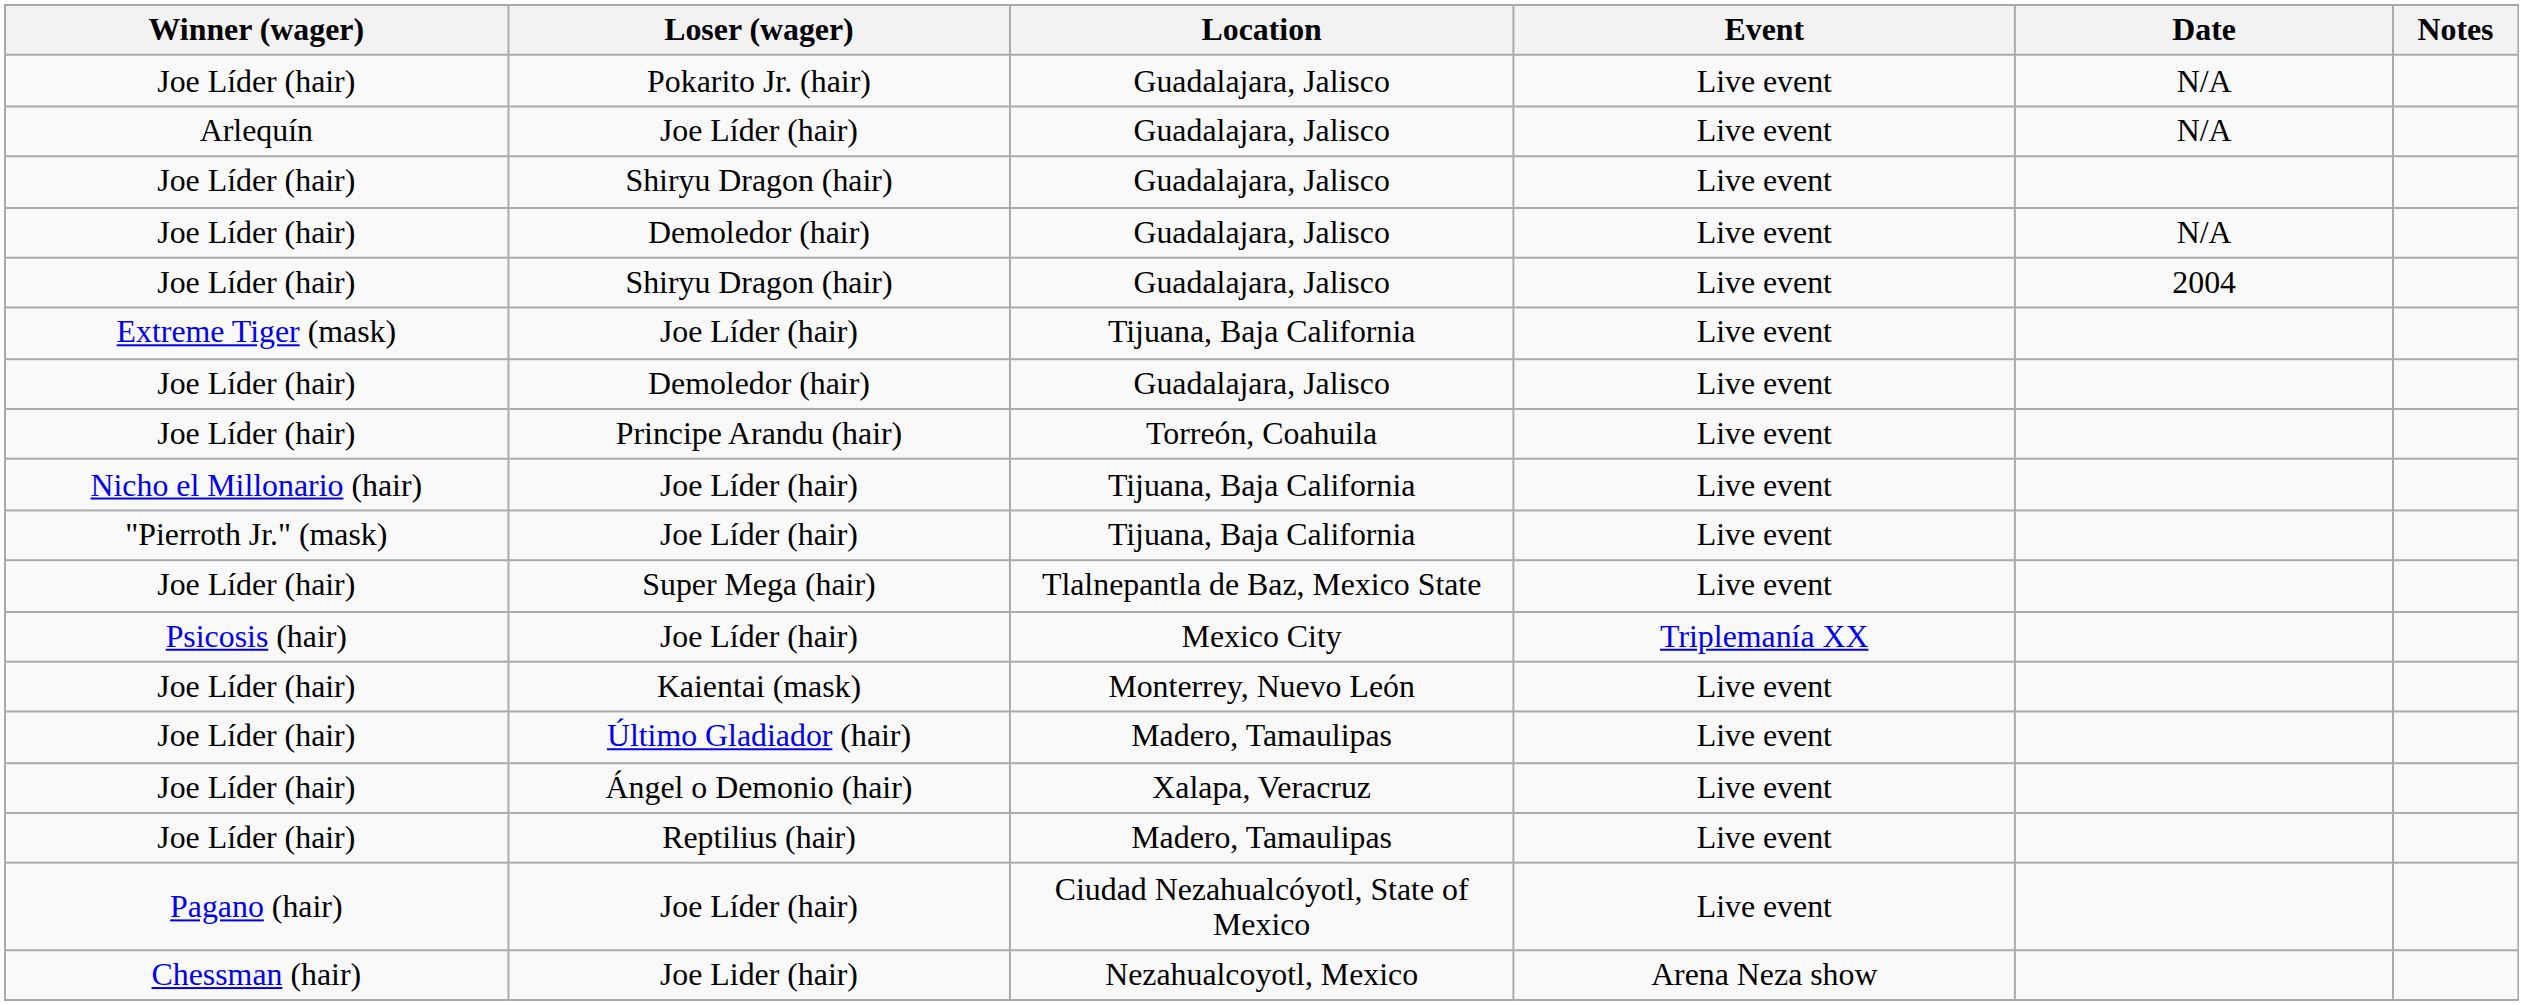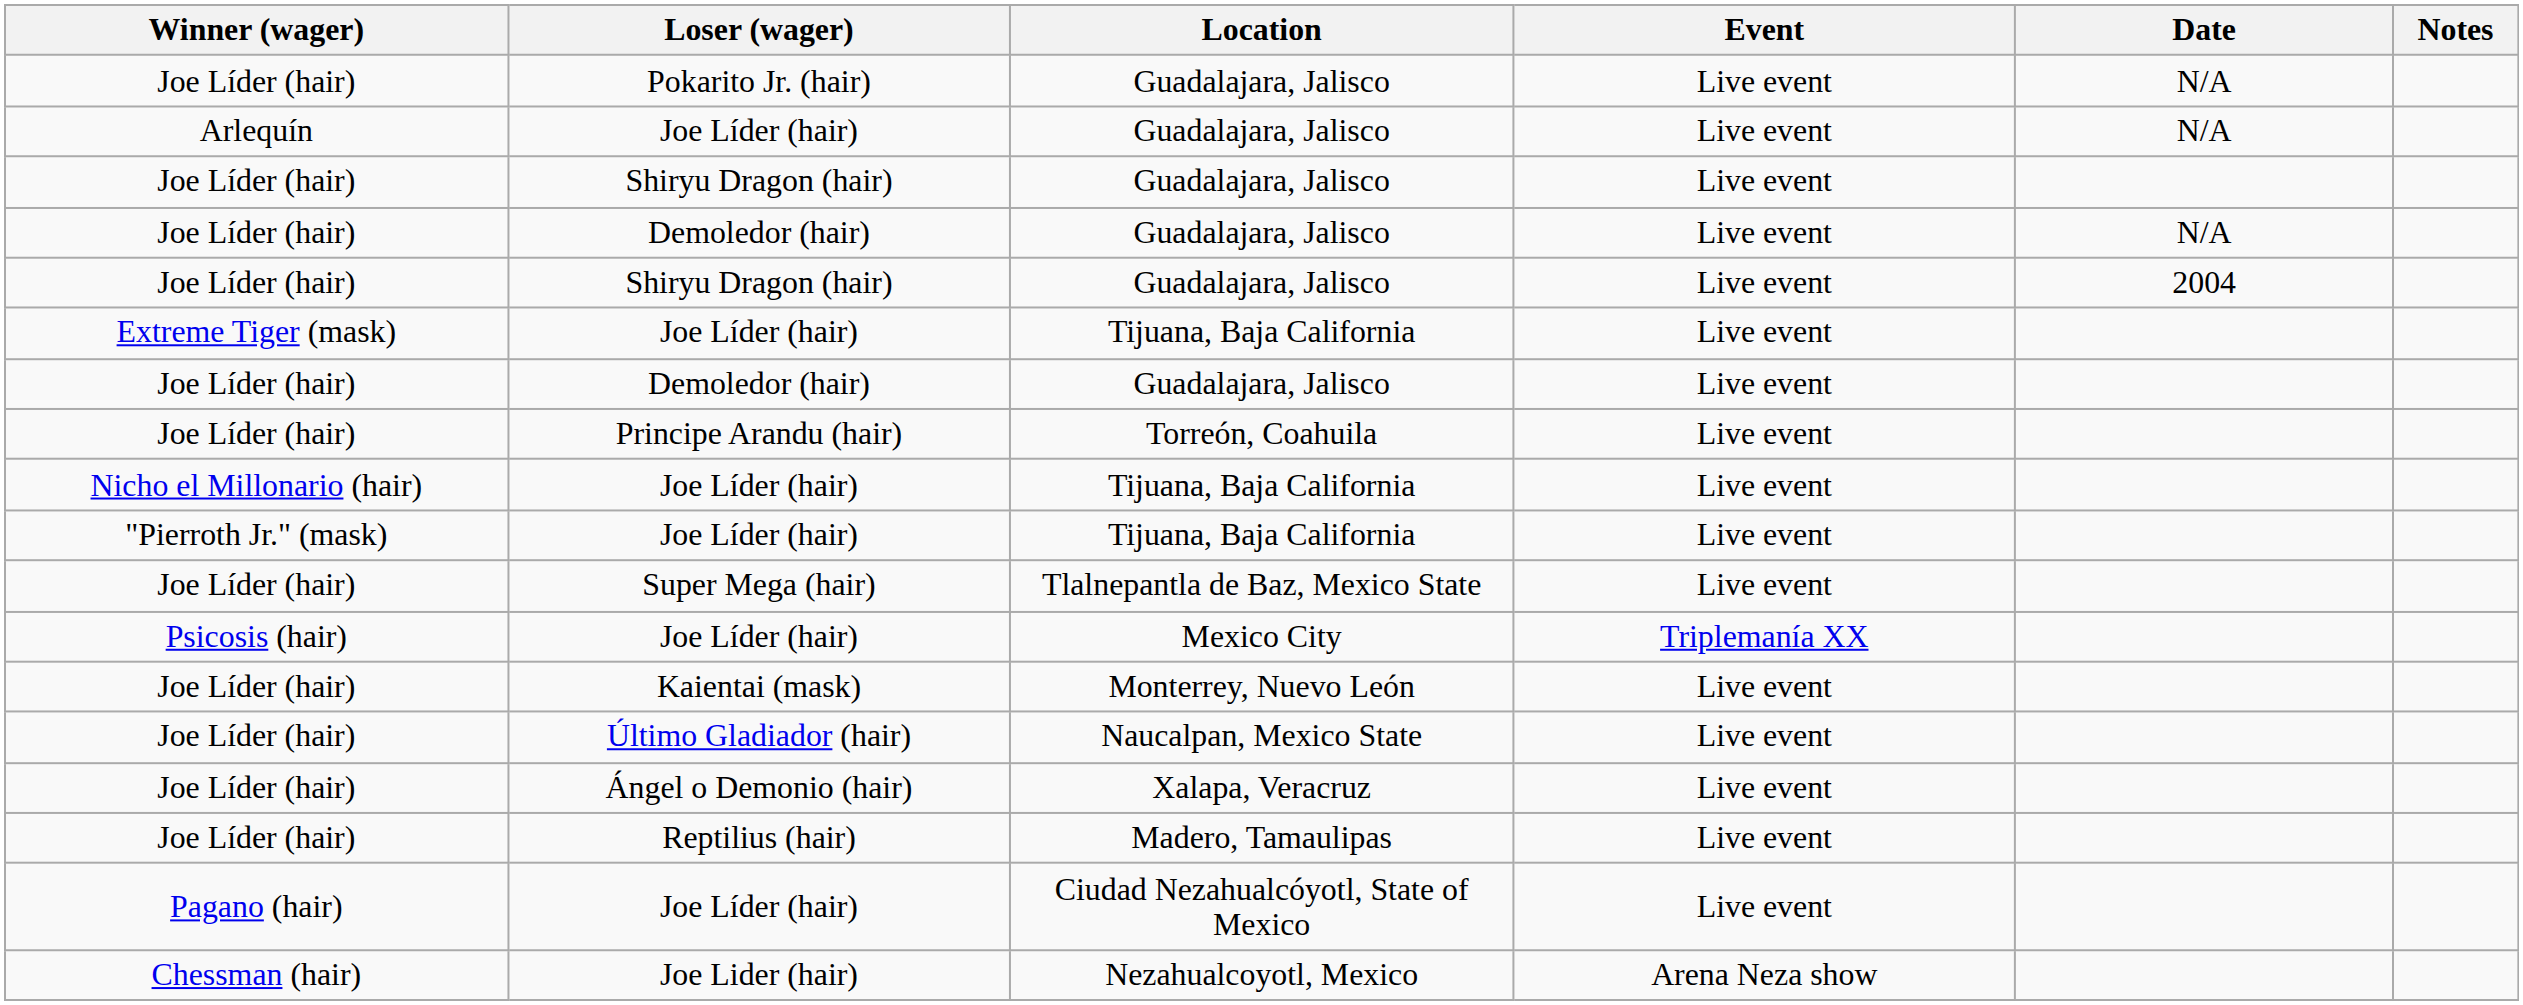Último Gladiador (hair) | Location: Madero, Tamaulipas -> Naucalpan, Mexico State
